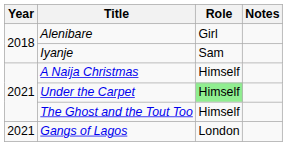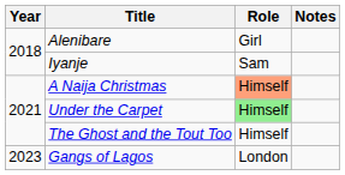A Naija Christmas | Role: no background -> lightsalmon background
Gangs of Lagos | Year: 2021 -> 2023
